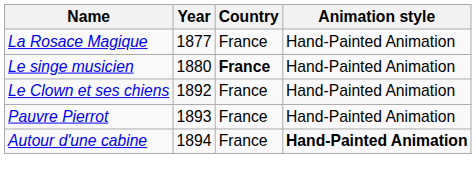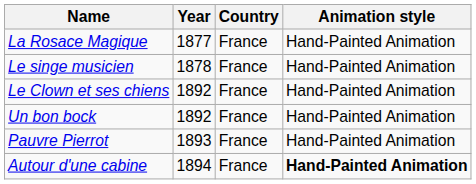Le singe musicien | Year: 1880 -> 1878
Le singe musicien | Country: bold -> normal
+ row: Un bon bock | 1892 | France | Hand-Painted Animation
